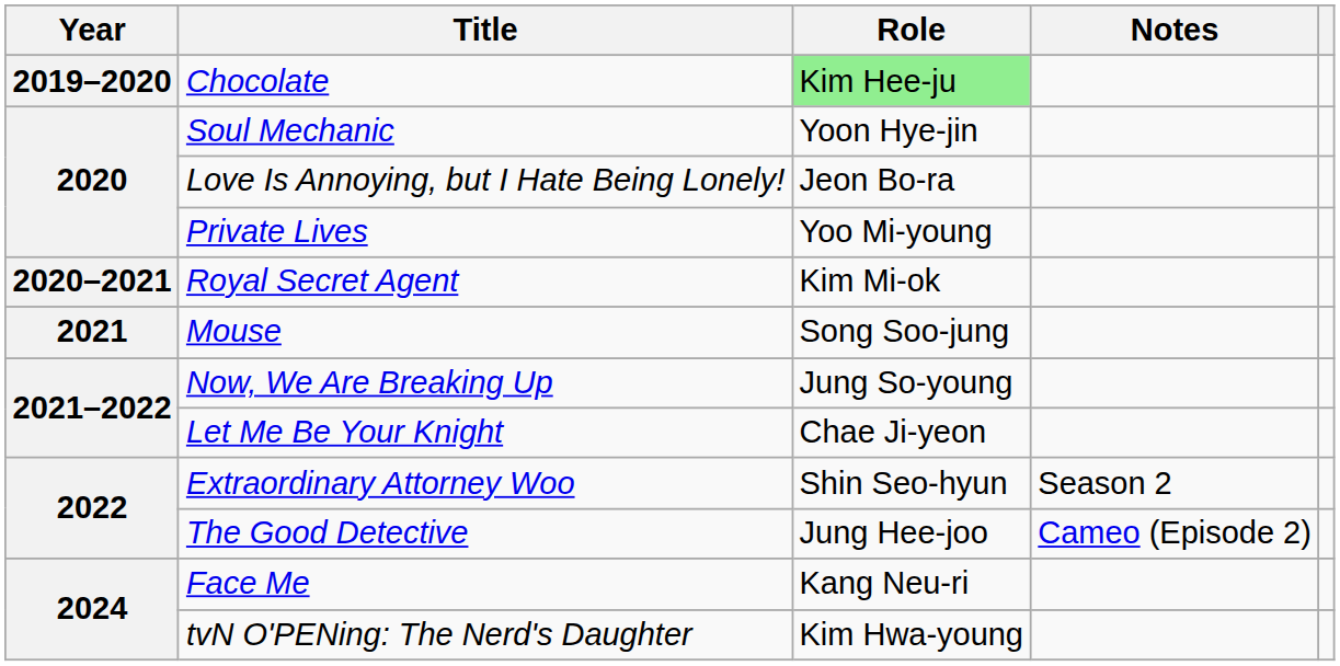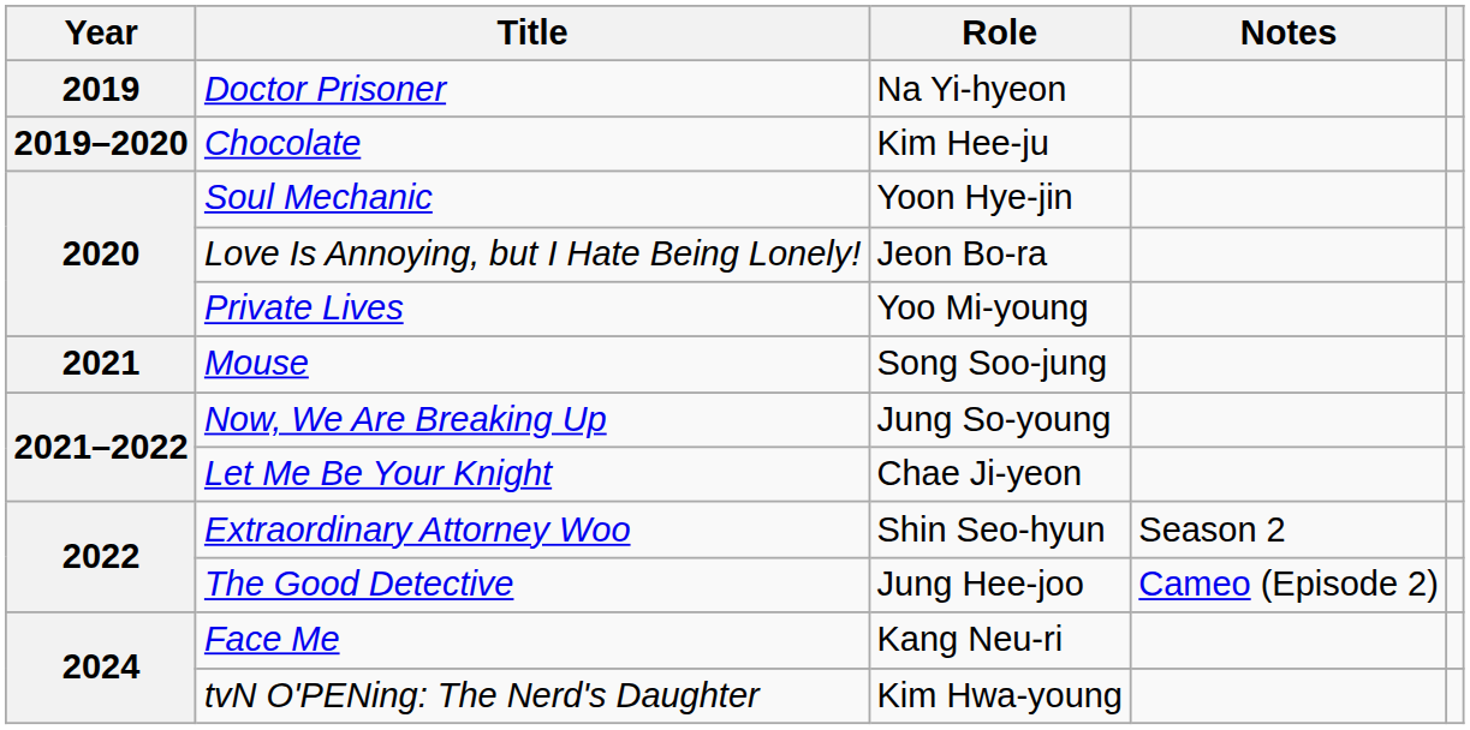+ row: 2019 | Doctor Prisoner | Na Yi-hyeon
Chocolate | Role: lightgreen background -> no background
- row: 2020–2021 | Royal Secret Agent | Kim Mi-ok
